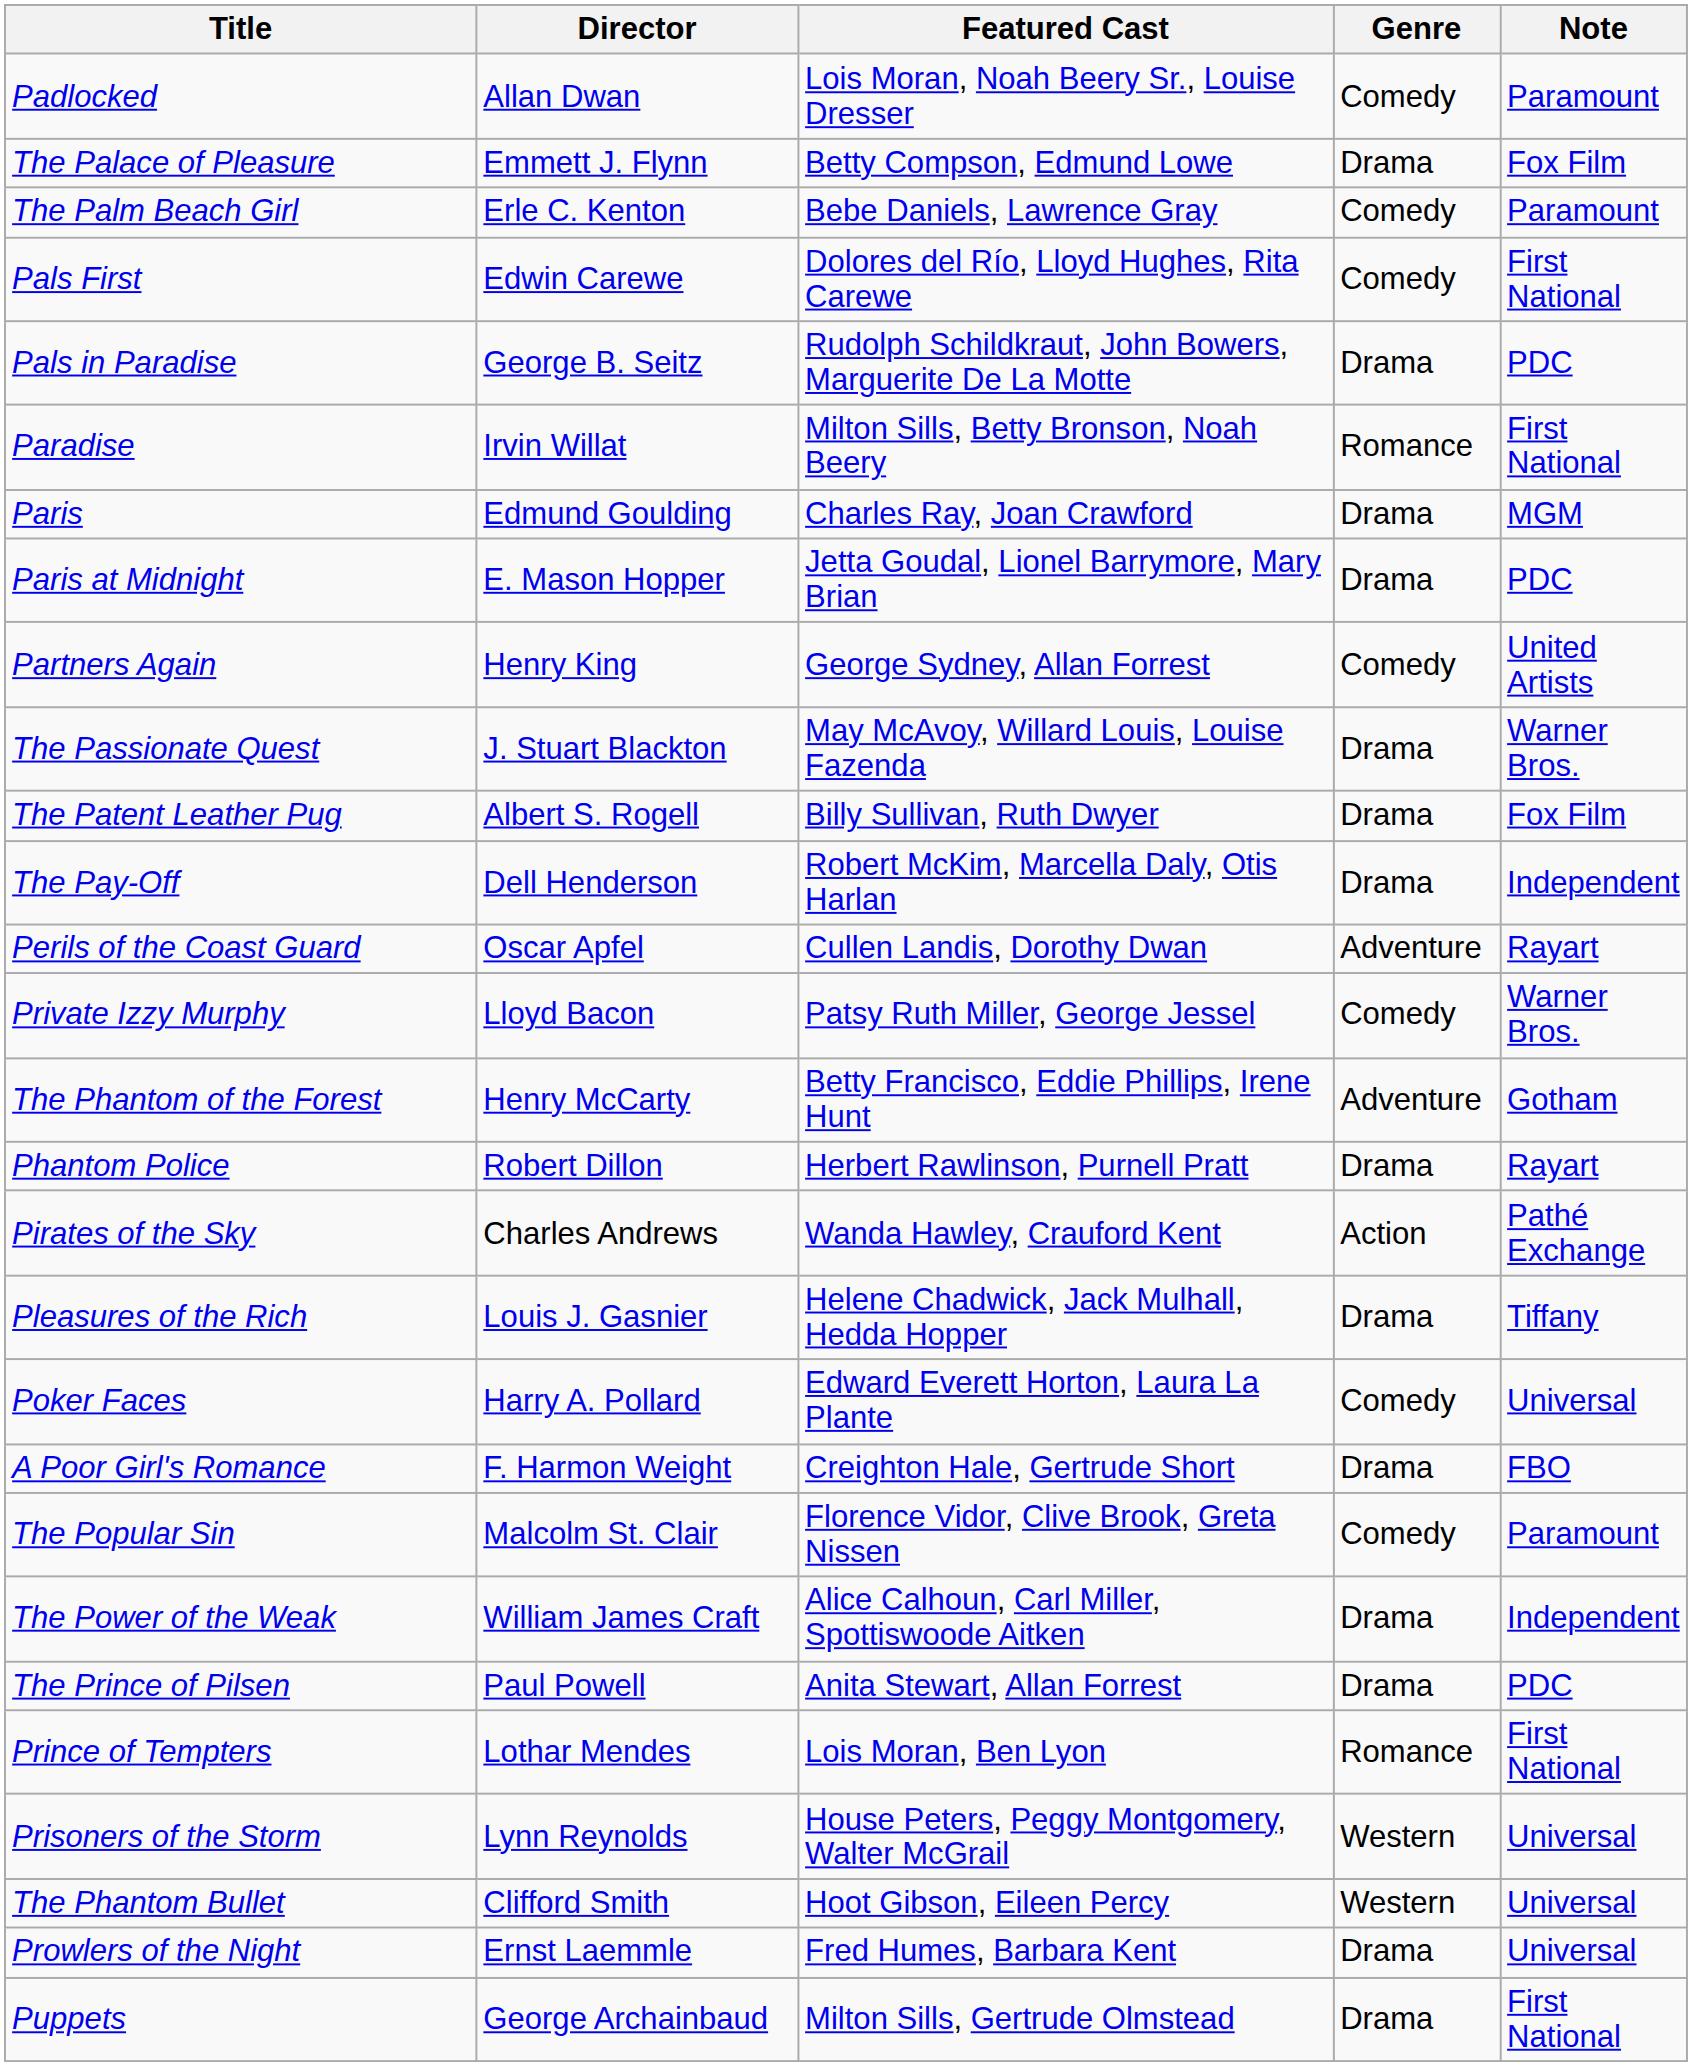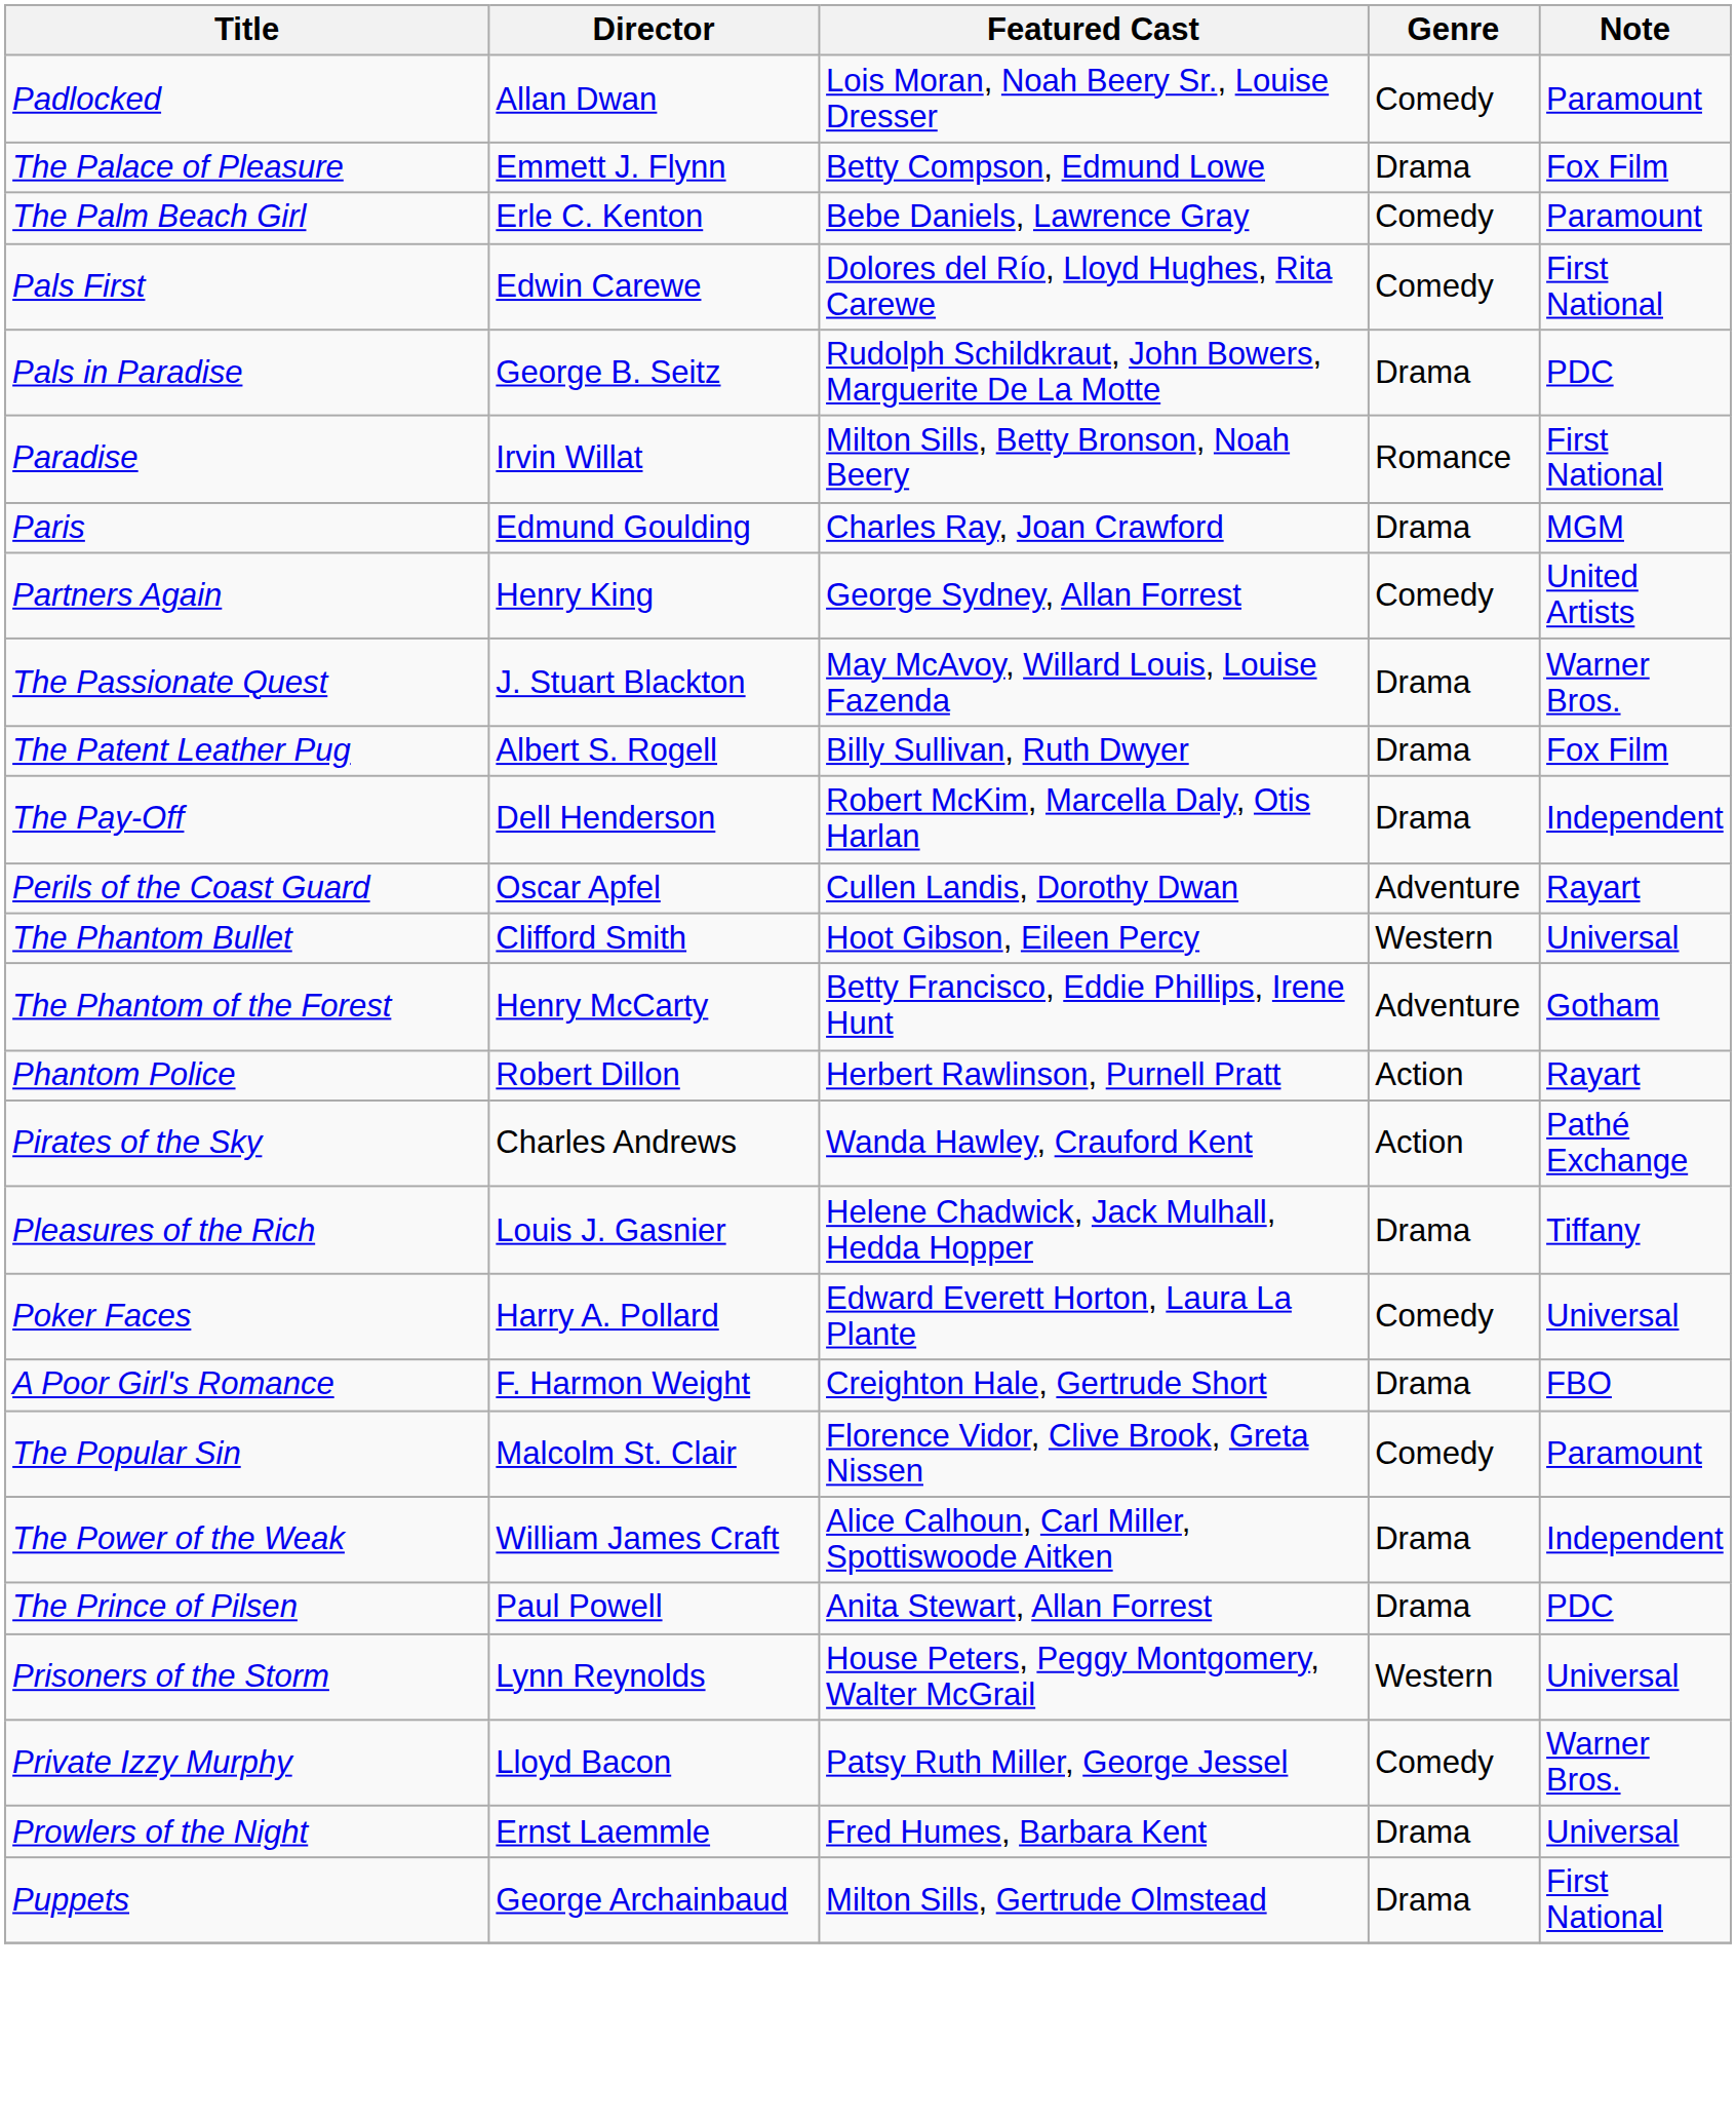- row: Paris at Midnight | E. Mason Hopper | Jetta Goudal, Lionel Barrymore, Mary Brian | Drama | PDC
rows swapped: The Phantom Bullet <-> Private Izzy Murphy
Phantom Police | Genre: Drama -> Action
- row: Prince of Tempters | Lothar Mendes | Lois Moran, Ben Lyon | Romance | First National
